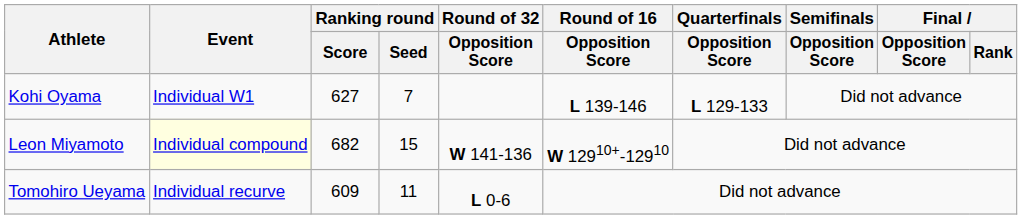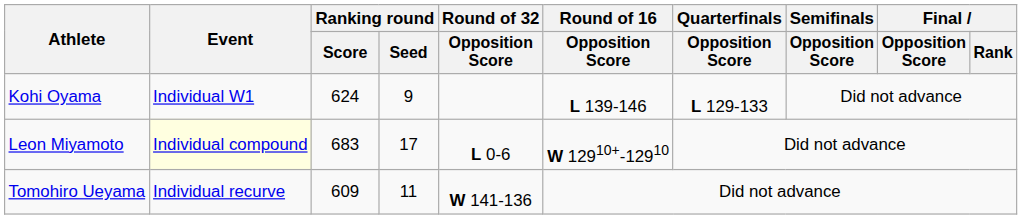Kohi Oyama | Ranking round / Score: 627 -> 624
Kohi Oyama | Ranking round / Seed: 7 -> 9
Leon Miyamoto | Ranking round / Score: 682 -> 683
Leon Miyamoto | Ranking round / Seed: 15 -> 17
Leon Miyamoto | Round of 32 / Opposition Score: W 141-136 -> L 0-6
Tomohiro Ueyama | Round of 32 / Opposition Score: L 0-6 -> W 141-136
